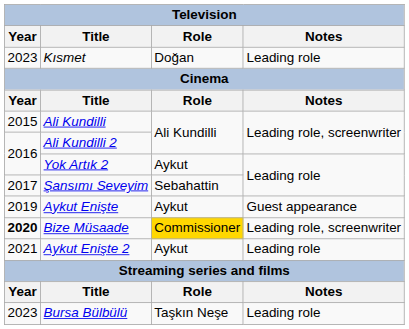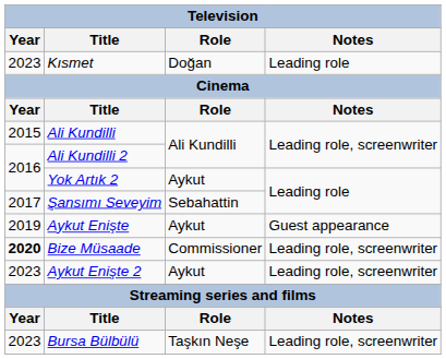Bize Müsaade | Role: gold background -> no background
Aykut Enişte 2 | Year: 2021 -> 2023
Aykut Enişte 2 | Notes: Leading role -> Leading role, screenwriter
Bursa Bülbülü | Notes: Leading role -> Leading role, screenwriter
